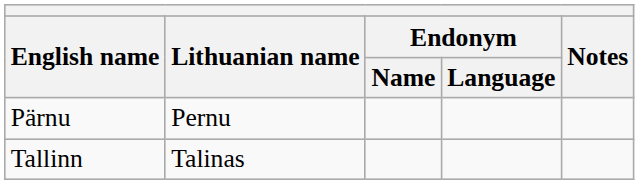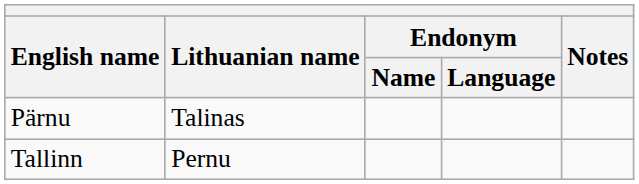Pärnu | Lithuanian name: Pernu -> Talinas
Tallinn | Lithuanian name: Talinas -> Pernu
